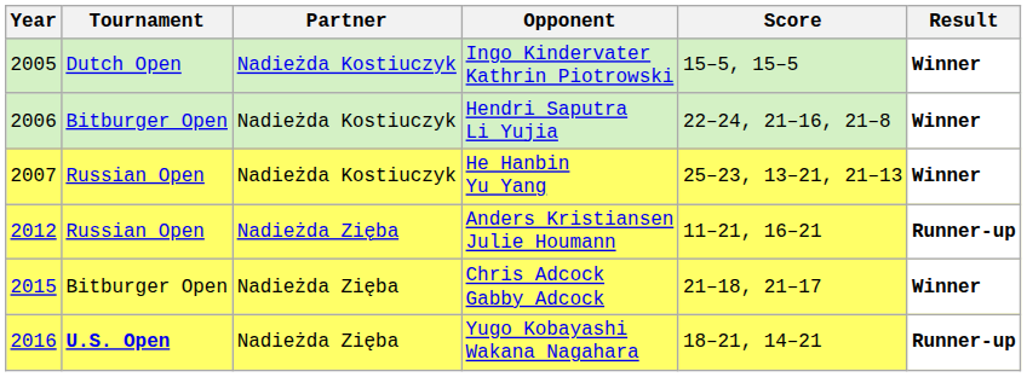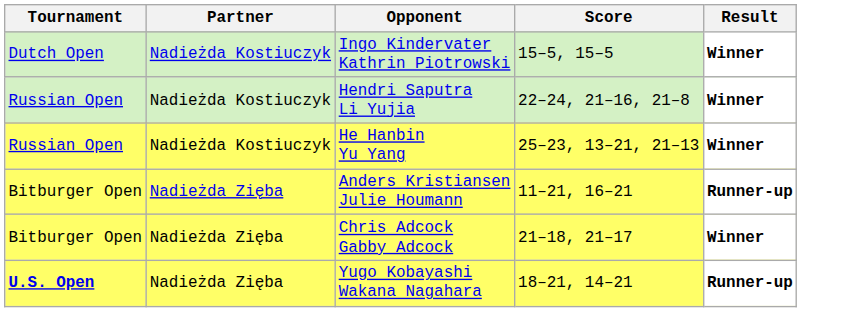- column: Year | 2005 | 2006 | 2007 | 2012 | 2015 | 2016
Hendri Saputra Li Yujia | Tournament: Bitburger Open -> Russian Open
Anders Kristiansen Julie Houmann | Tournament: Russian Open -> Bitburger Open
